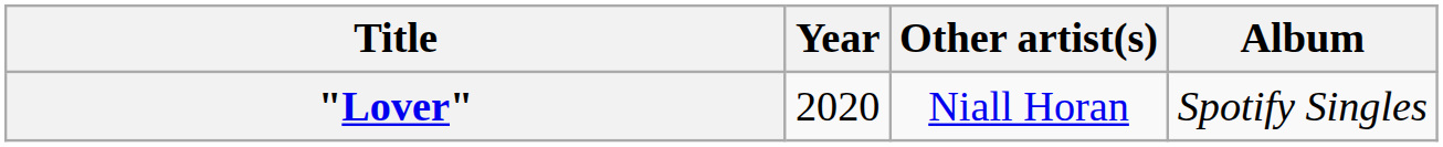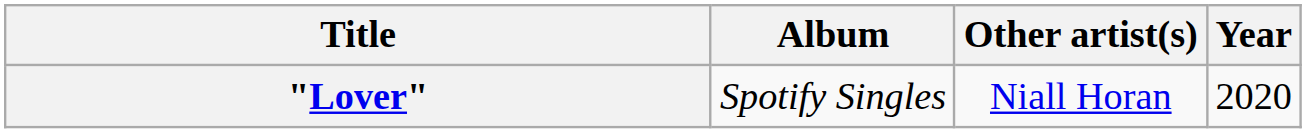columns swapped: Year <-> Album
